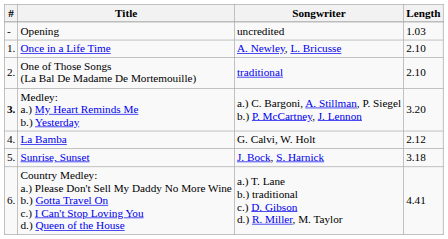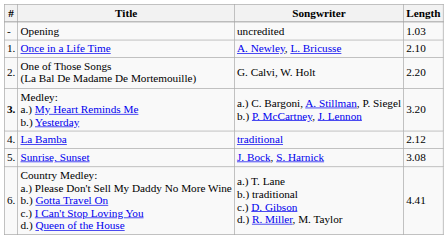One of Those Songs (La Bal De Madame De Mortemouille) | Songwriter: traditional -> G. Calvi, W. Holt
One of Those Songs (La Bal De Madame De Mortemouille) | Length: 2.10 -> 2.20
La Bamba | Songwriter: G. Calvi, W. Holt -> traditional
Sunrise, Sunset | Length: 3.18 -> 3.08
